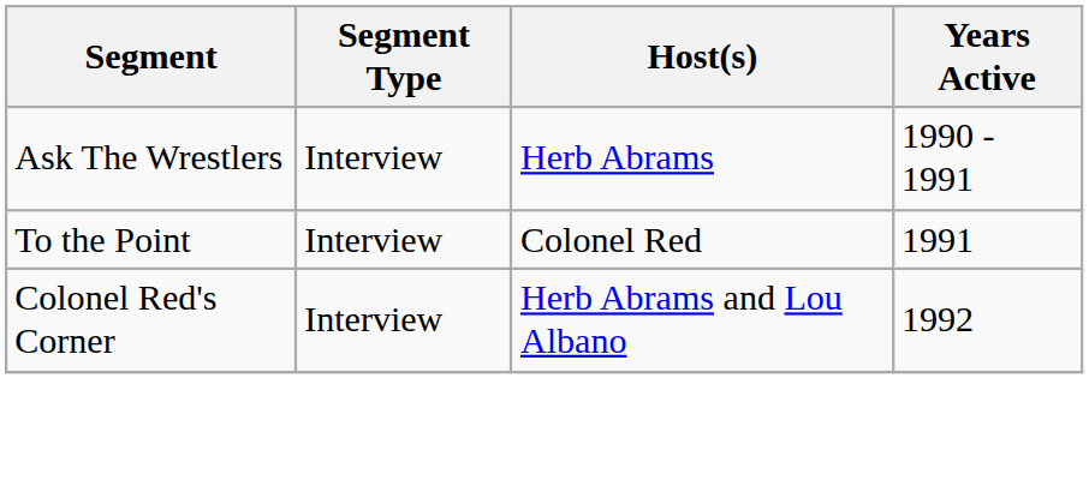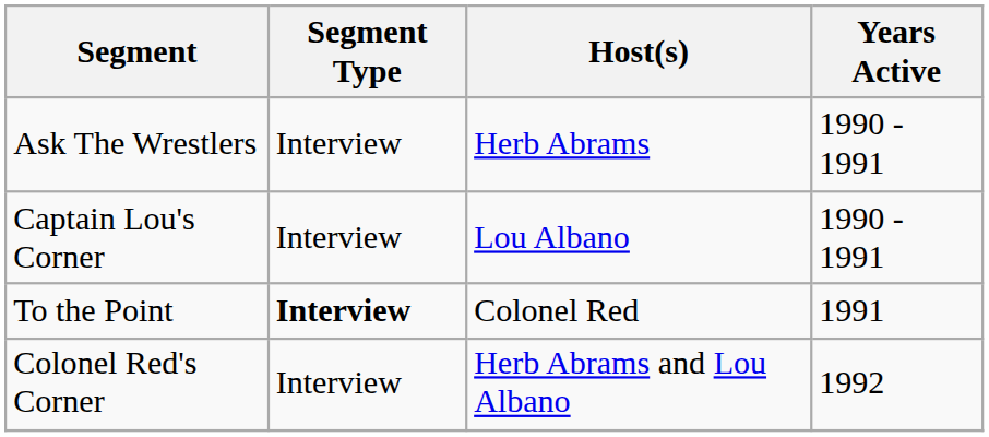+ row: Captain Lou's Corner | Interview | Lou Albano | 1990 - 1991
To the Point | Segment Type: normal -> bold
